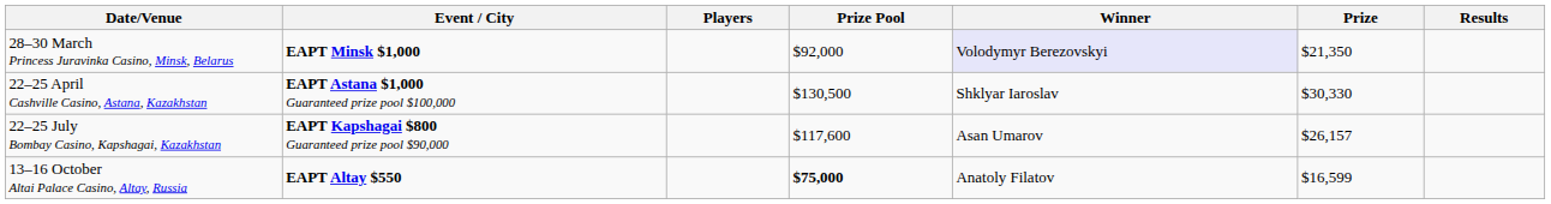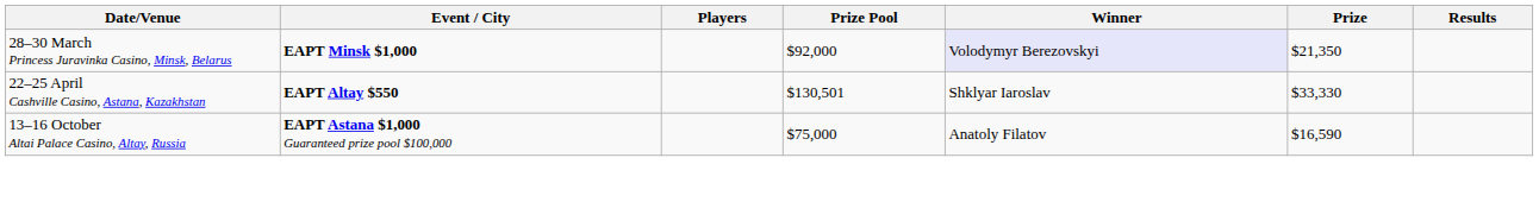22–25 April Cashville Casino, Astana, Kazakhstan | Event / City: EAPT Astana $1,000 Guaranteed prize pool $100,000 -> EAPT Altay $550
22–25 April Cashville Casino, Astana, Kazakhstan | Prize Pool: $130,500 -> $130,501
22–25 April Cashville Casino, Astana, Kazakhstan | Prize: $30,330 -> $33,330
- row: 22–25 July Bombay Casino, Kapshagai, Kazakhstan | EAPT Kapshagai $800 Guaranteed prize pool $90,000 | $117,600 | Asan Umarov | $26,157
13–16 October Altai Palace Casino, Altay, Russia | Event / City: EAPT Altay $550 -> EAPT Astana $1,000 Guaranteed prize pool $100,000
13–16 October Altai Palace Casino, Altay, Russia | Prize Pool: bold -> normal
13–16 October Altai Palace Casino, Altay, Russia | Prize: $16,599 -> $16,590
